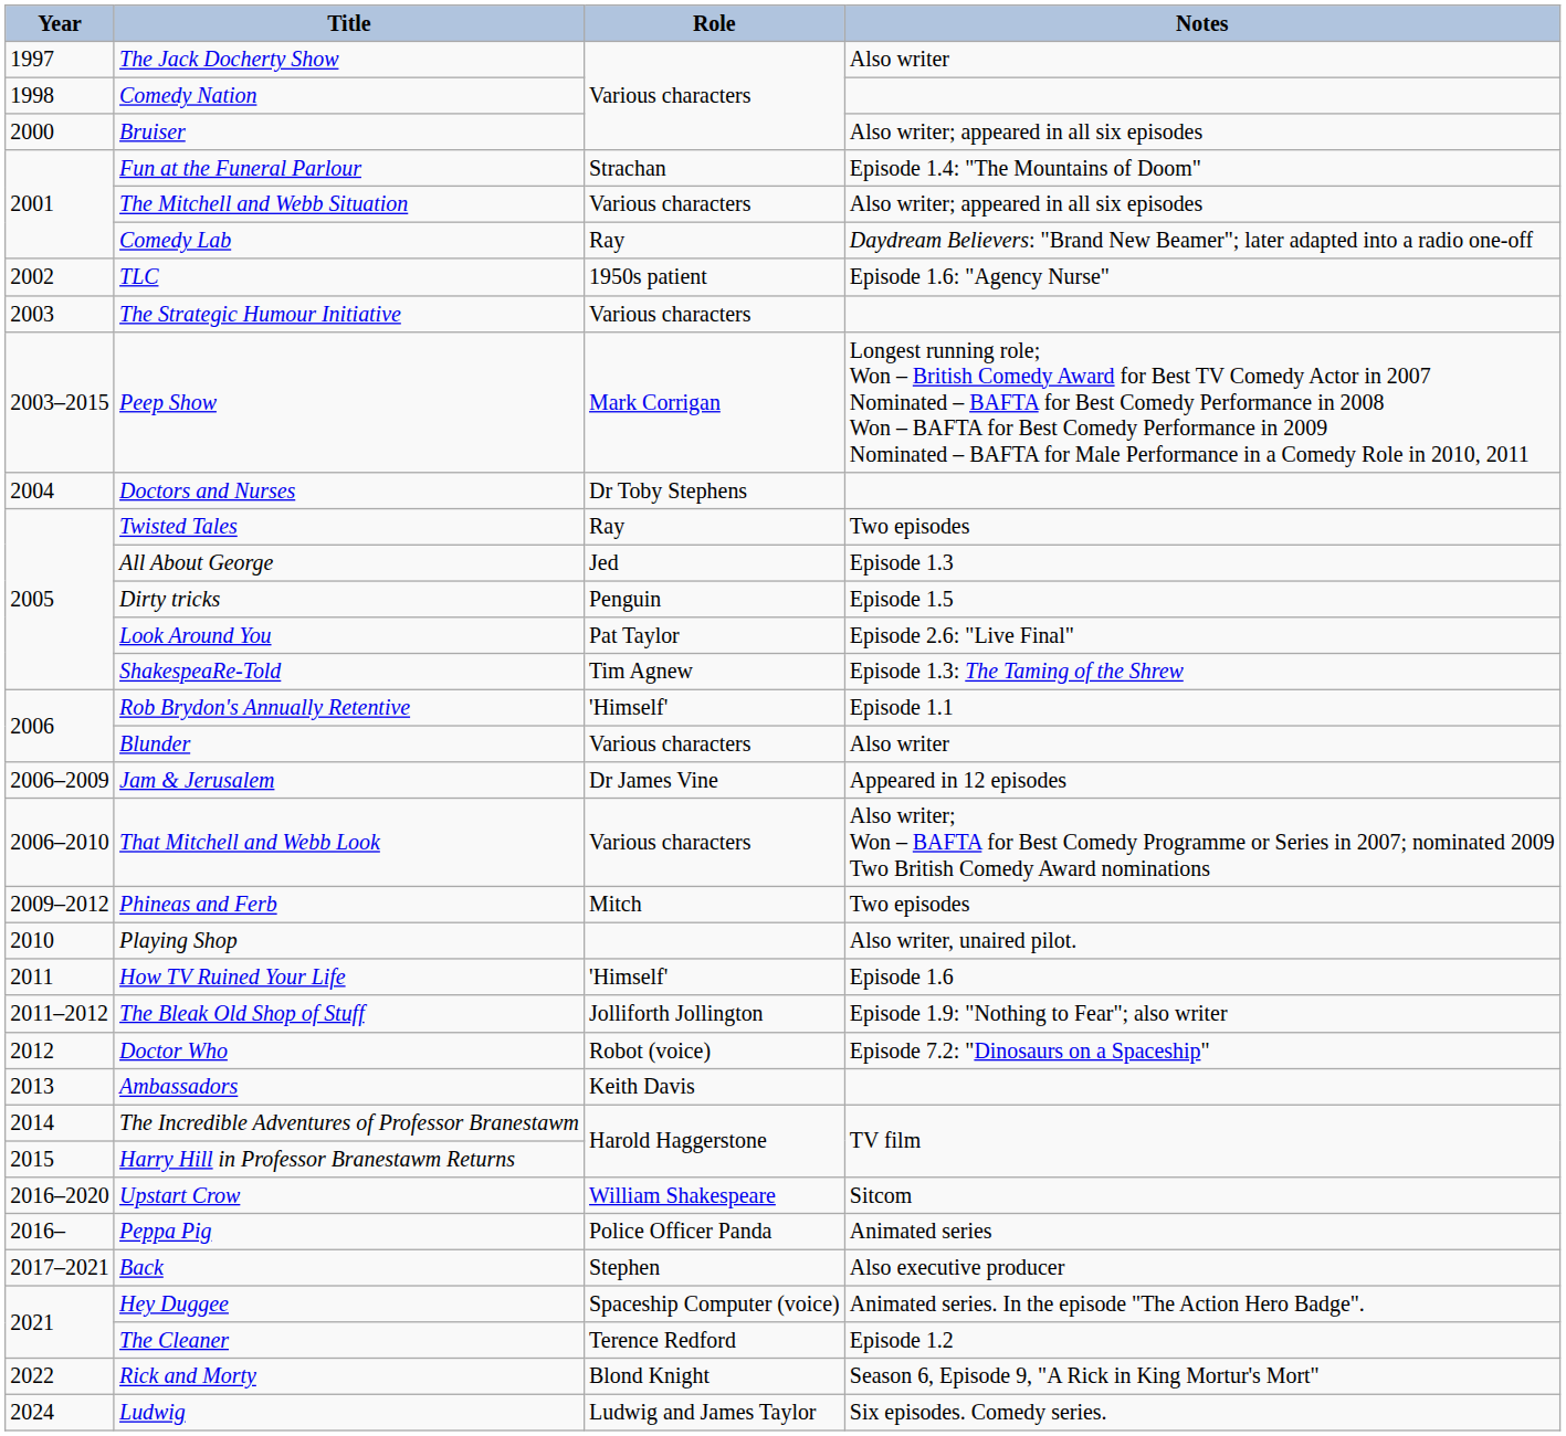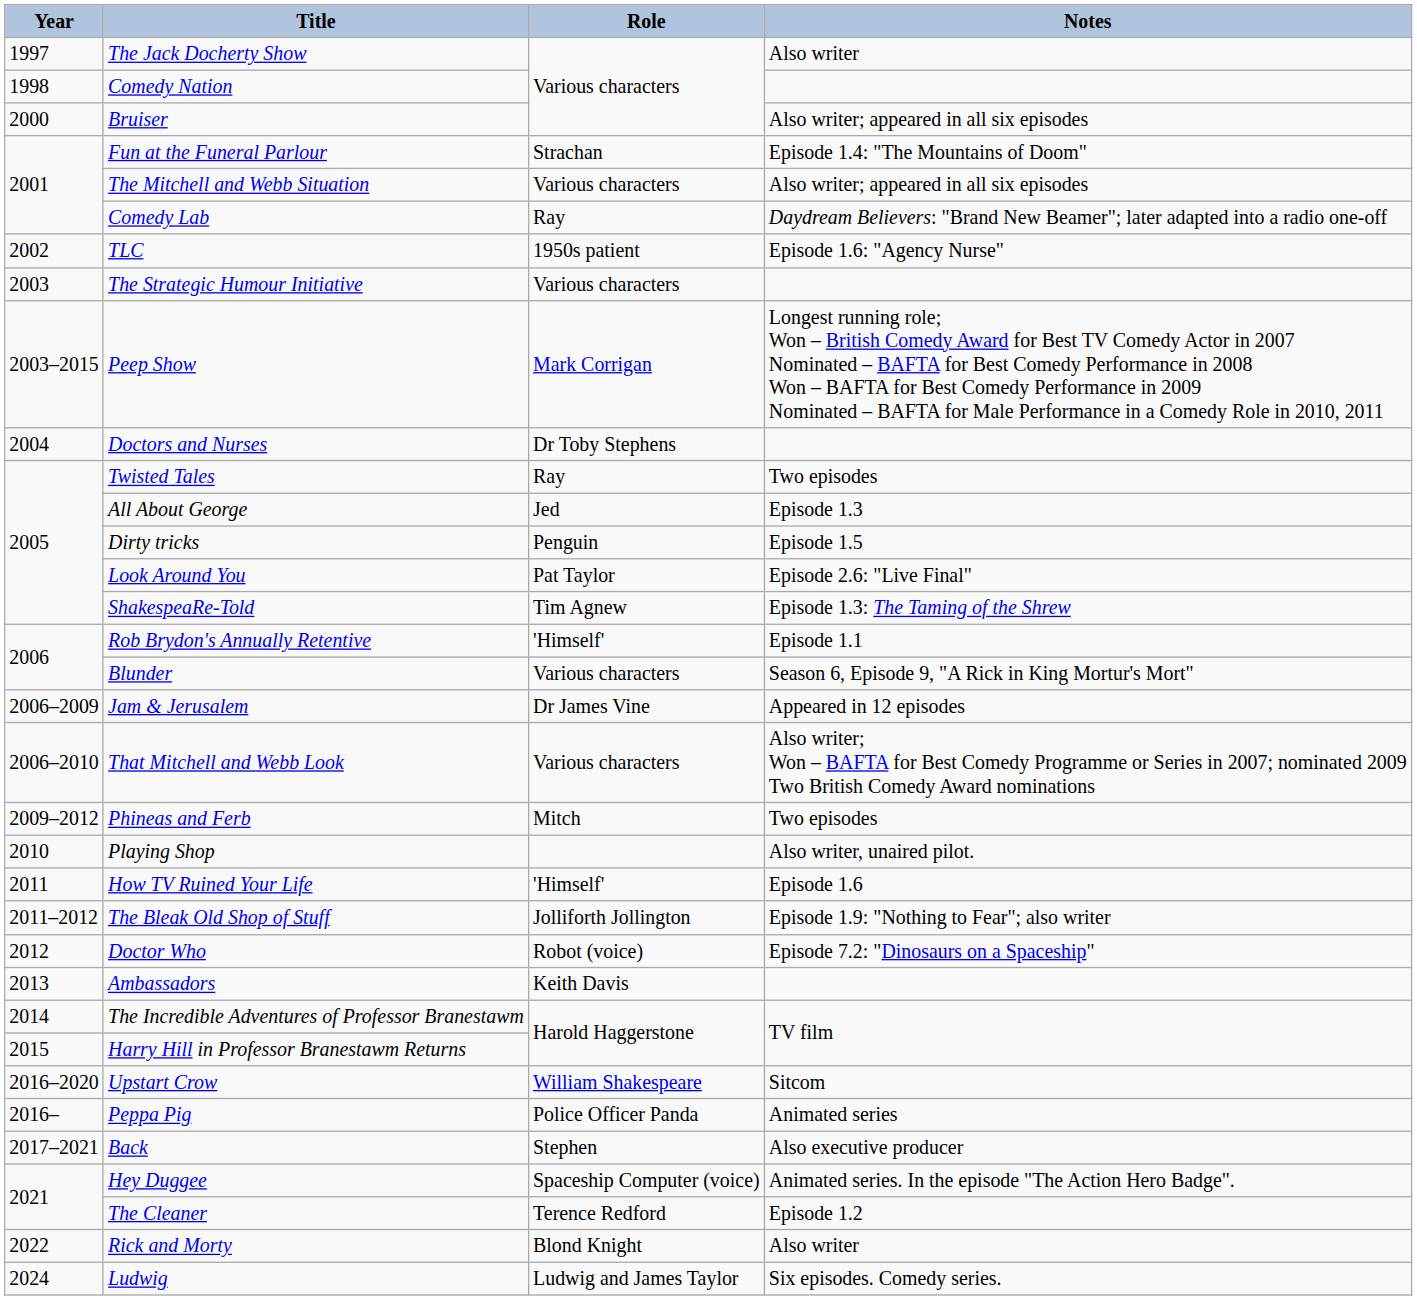Blunder | Notes: Also writer -> Season 6, Episode 9, "A Rick in King Mortur's Mort"
Rick and Morty | Notes: Season 6, Episode 9, "A Rick in King Mortur's Mort" -> Also writer
